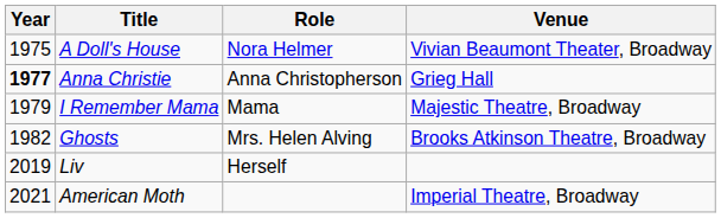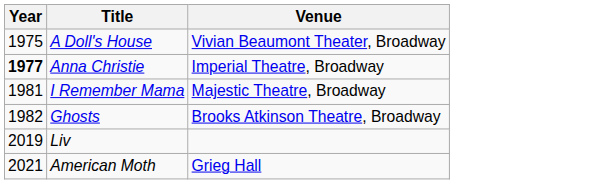- column: Role | Nora Helmer | Anna Christopherson | Mama | Mrs. Helen Alving | Herself
Anna Christie | Venue: Grieg Hall -> Imperial Theatre, Broadway
I Remember Mama | Year: 1979 -> 1981
American Moth | Venue: Imperial Theatre, Broadway -> Grieg Hall
